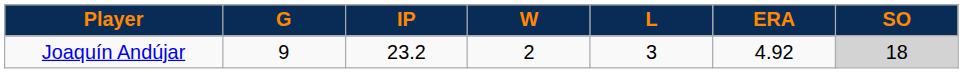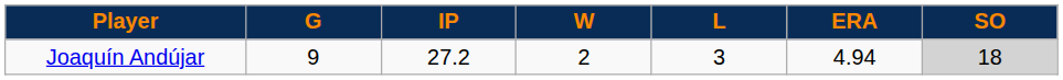Joaquín Andújar | IP: 23.2 -> 27.2
Joaquín Andújar | ERA: 4.92 -> 4.94
